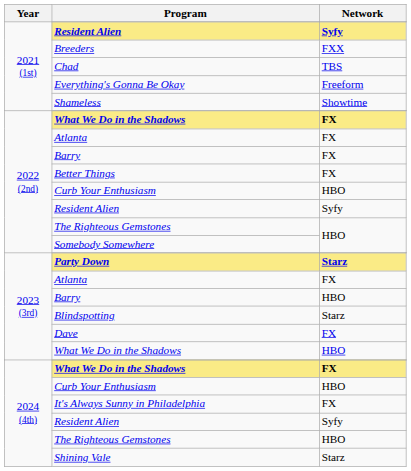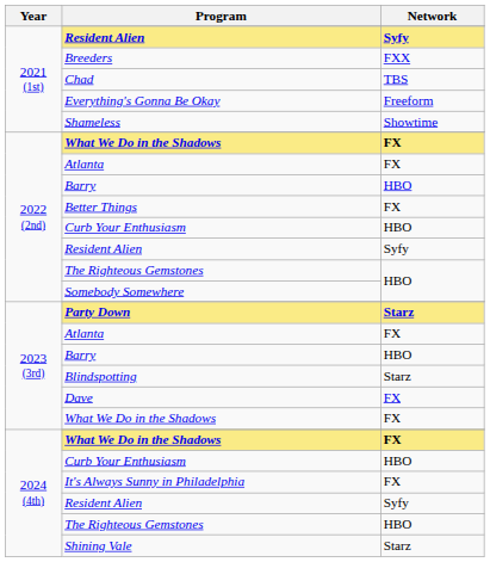2022 (2nd) / Barry | Network: FX -> HBO
2023 (3rd) / What We Do in the Shadows | Network: HBO -> FX
